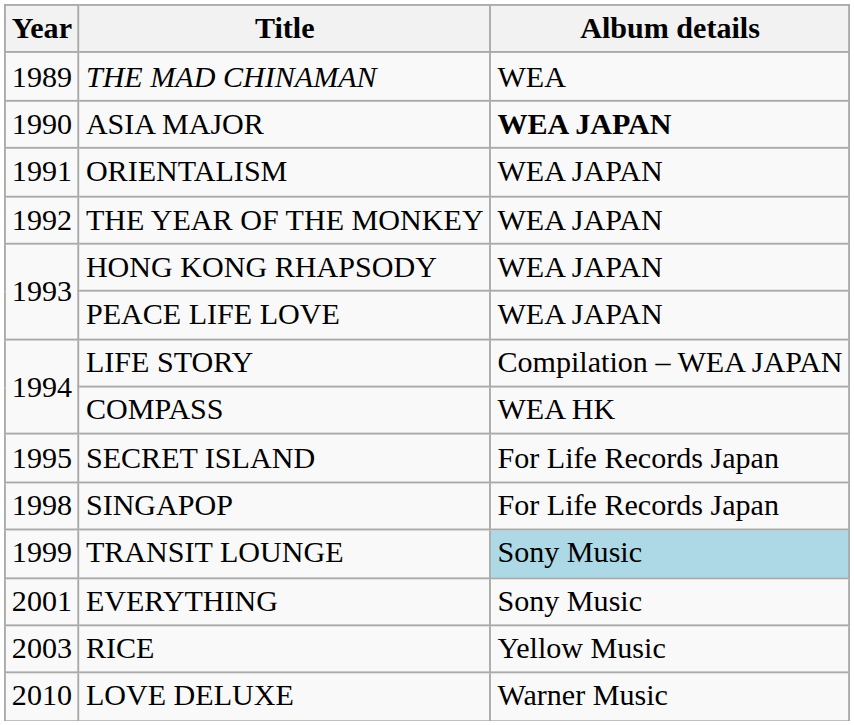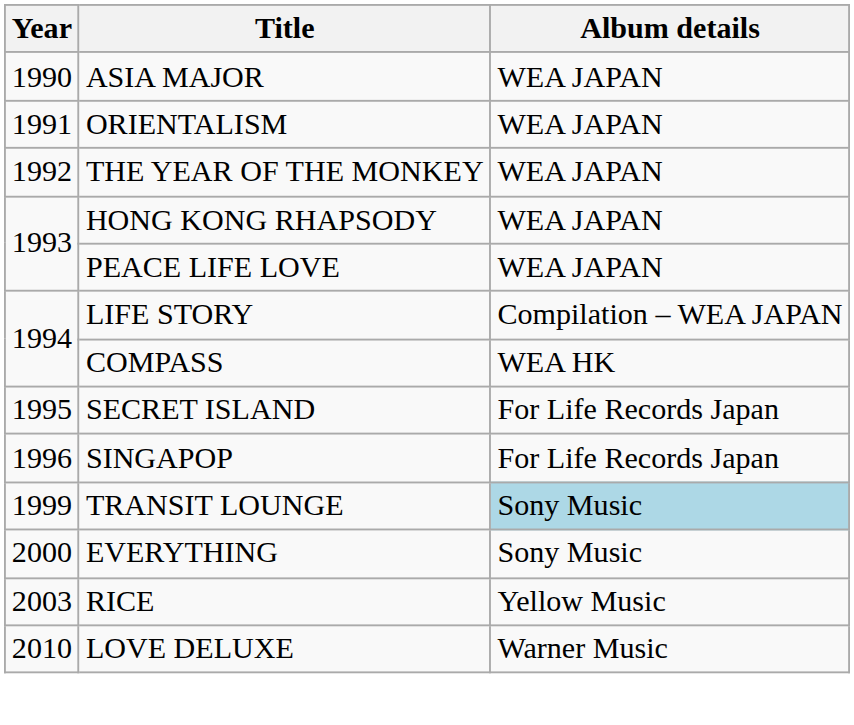- row: 1989 | THE MAD CHINAMAN | WEA
ASIA MAJOR | Album details: bold -> normal
SINGAPOP | Year: 1998 -> 1996
EVERYTHING | Year: 2001 -> 2000
